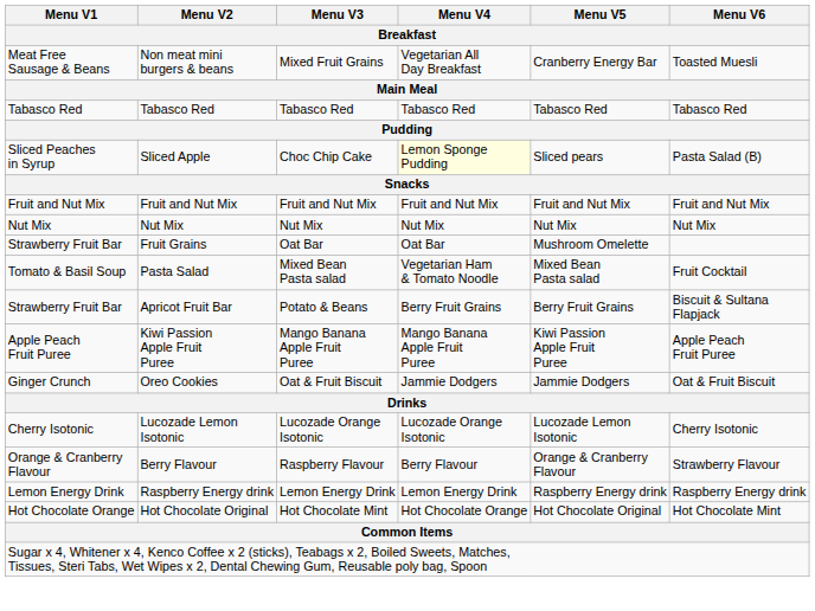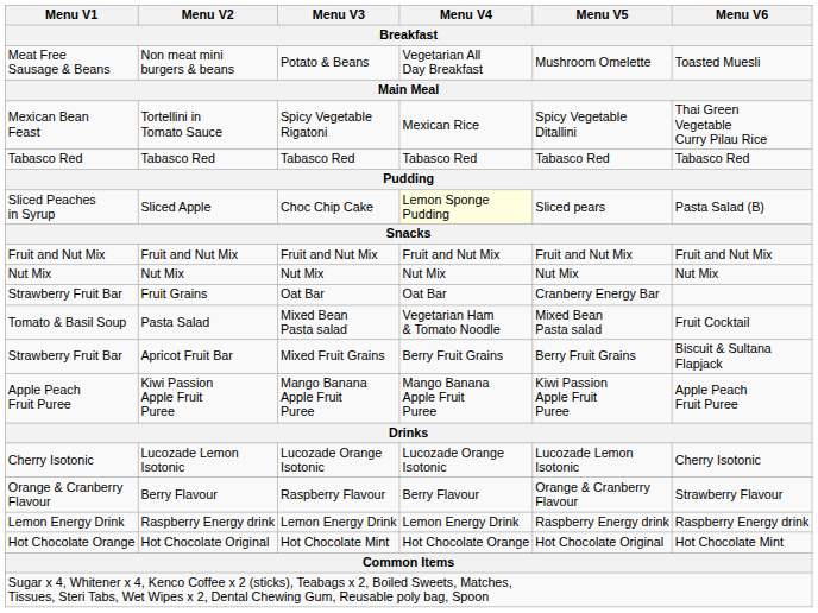Non meat mini burgers & beans | Menu V3: Mixed Fruit Grains -> Potato & Beans
Non meat mini burgers & beans | Menu V5: Cranberry Energy Bar -> Mushroom Omelette
+ row: Mexican Bean Feast | Tortellini in Tomato Sauce | Spicy Vegetable Rigatoni | Mexican Rice | Spicy Vegetable Ditallini | Thai Green Vegetable Curry Pilau Rice
Fruit Grains | Menu V5: Mushroom Omelette -> Cranberry Energy Bar
Apricot Fruit Bar | Menu V3: Potato & Beans -> Mixed Fruit Grains
- row: Ginger Crunch | Oreo Cookies | Oat & Fruit Biscuit | Jammie Dodgers | Jammie Dodgers | Oat & Fruit Biscuit
